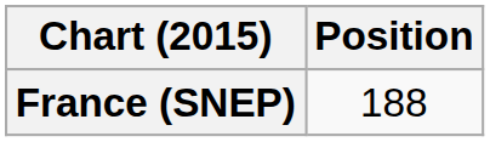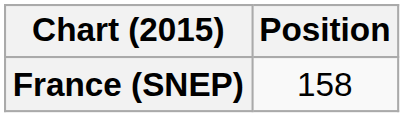France (SNEP) | Position: 188 -> 158
